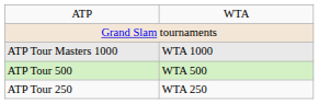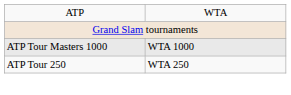- row: ATP Tour 500 | WTA 500
